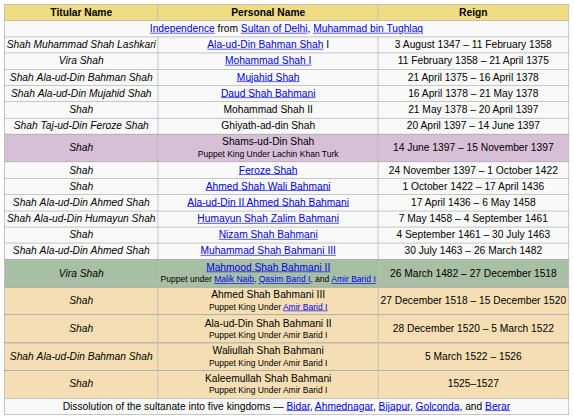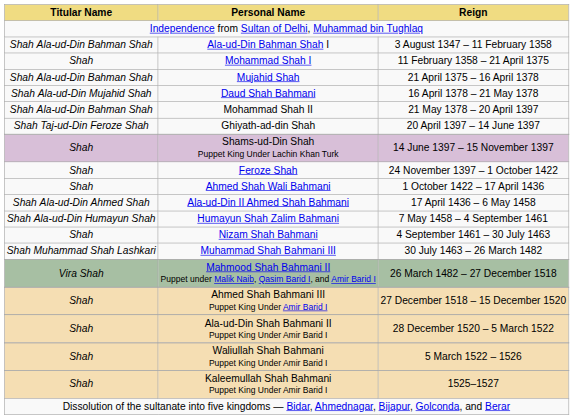Ala-ud-Din Bahman Shah I | Titular Name: Shah Muhammad Shah Lashkari -> Shah Ala-ud-Din Bahman Shah
Mohammad Shah I | Titular Name: Vira Shah -> Shah
Mohammad Shah II | Titular Name: Shah -> Shah Ala-ud-Din Bahman Shah
Muhammad Shah Bahmani III | Titular Name: Shah Ala-ud-Din Ahmed Shah -> Shah Muhammad Shah Lashkari
Waliullah Shah Bahmani Puppet King Under Amir Barid I | Titular Name: Shah Ala-ud-Din Bahman Shah -> Shah
